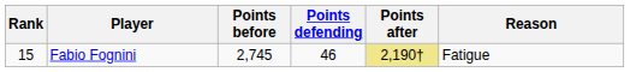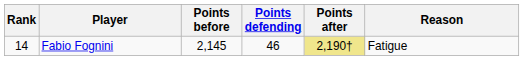Fabio Fognini | Rank: 15 -> 14
Fabio Fognini | Points before: 2,745 -> 2,145
